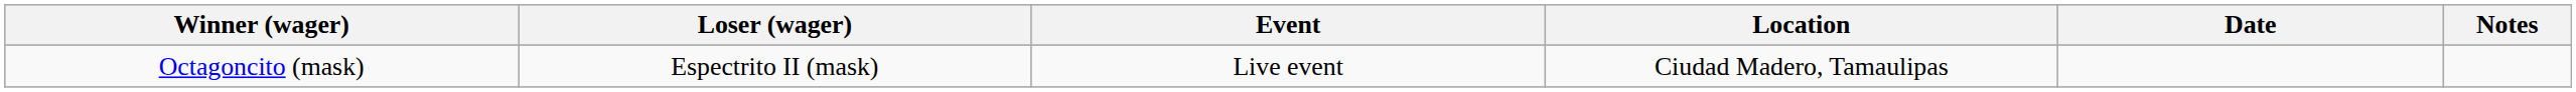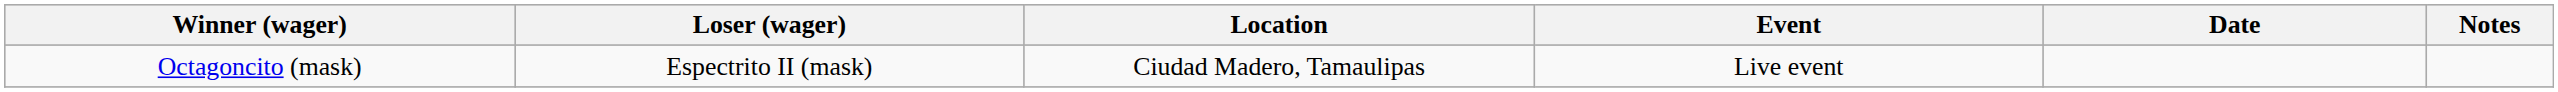columns swapped: Location <-> Event
